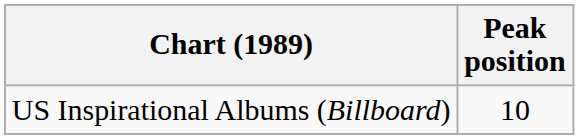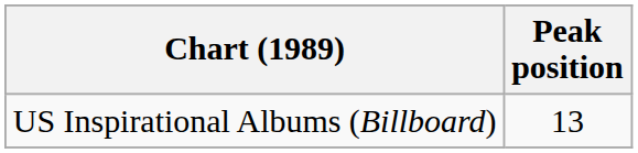US Inspirational Albums (Billboard) | Peak position: 10 -> 13
